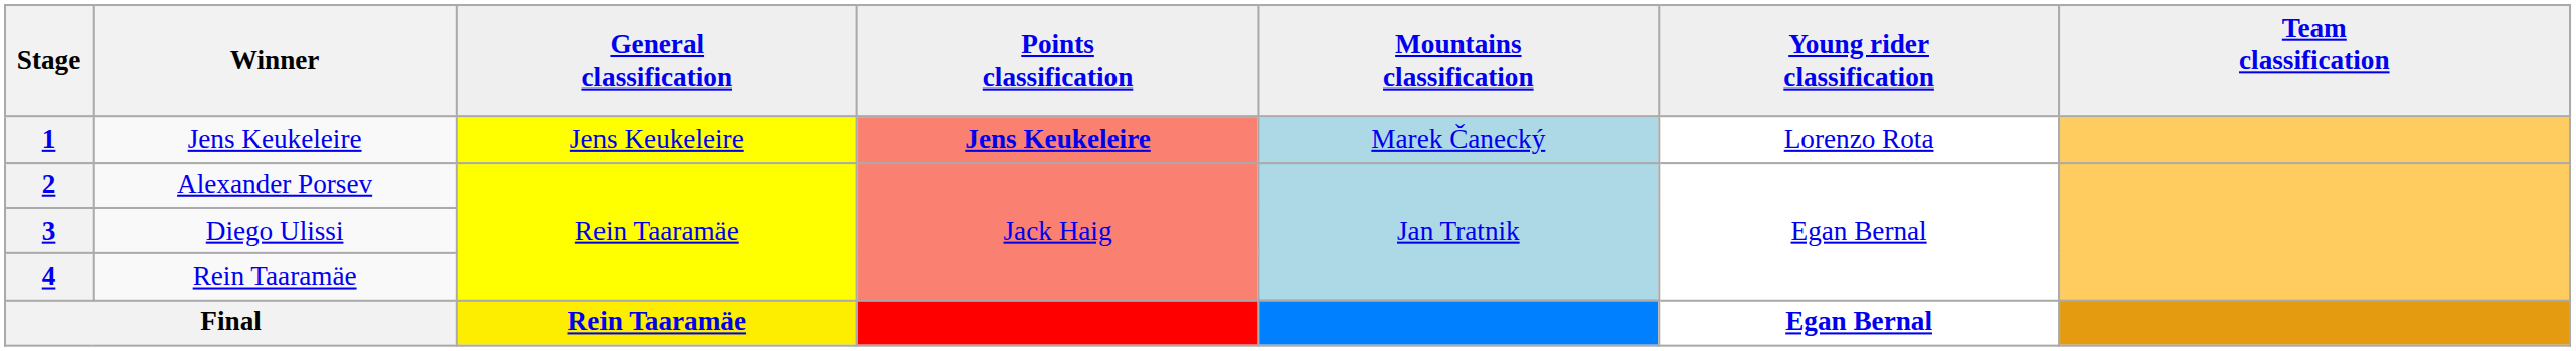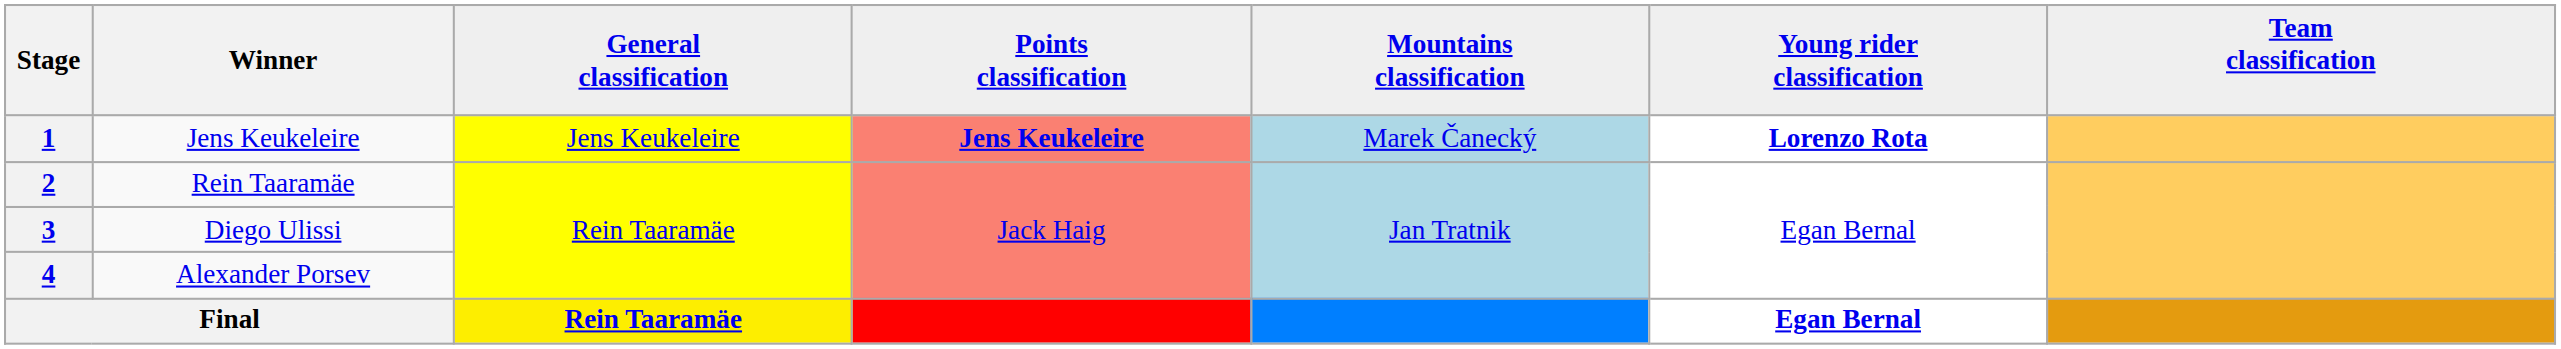1 | Young rider classification: normal -> bold
2 | Winner: Alexander Porsev -> Rein Taaramäe
4 | Winner: Rein Taaramäe -> Alexander Porsev
